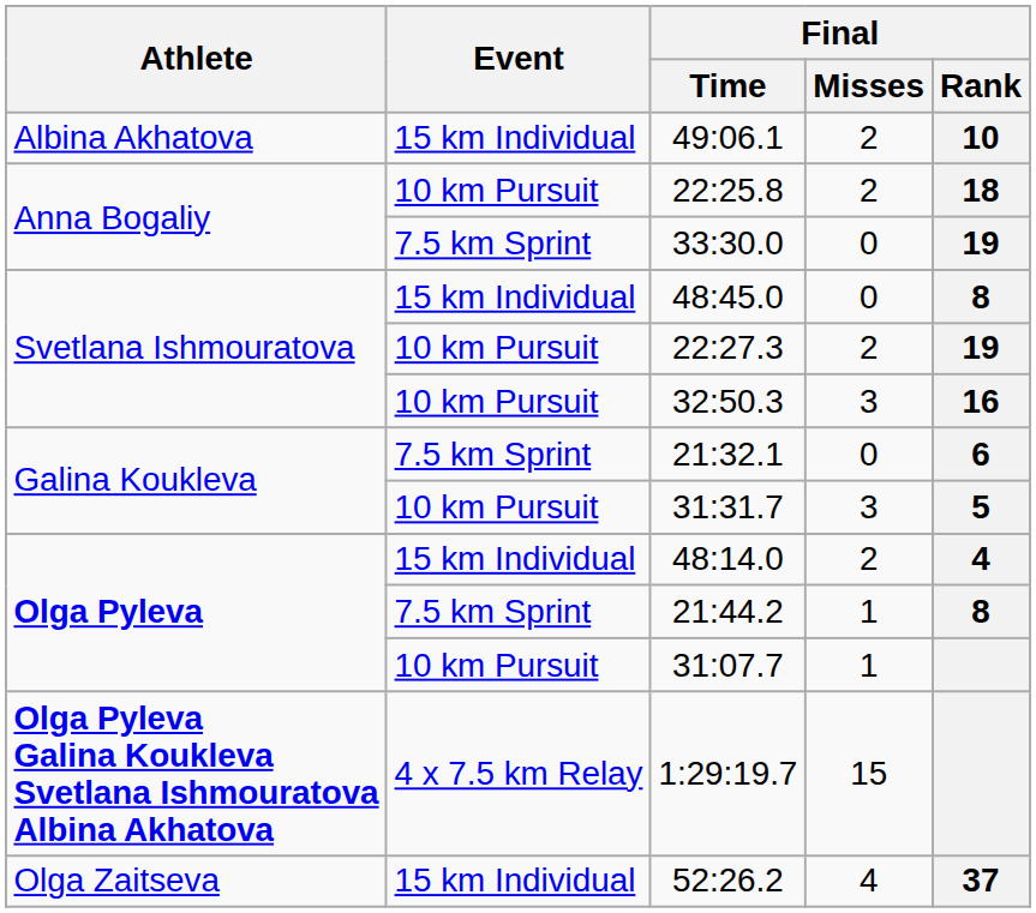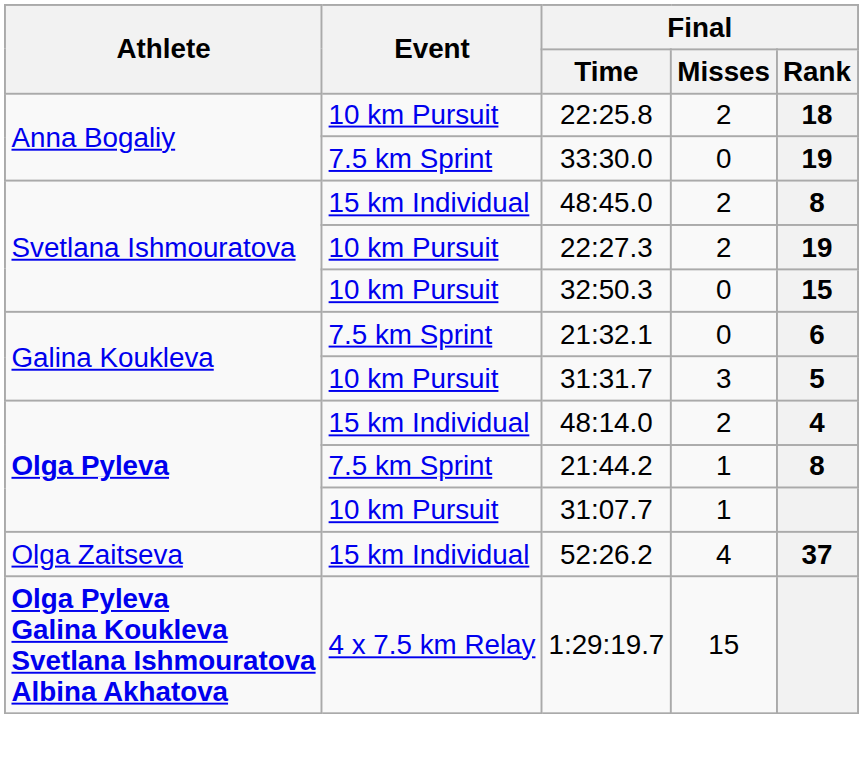- row: Albina Akhatova | 15 km Individual | 49:06.1 | 2 | 10
48:45.0 | Final / Misses: 0 -> 2
32:50.3 | Final / Misses: 3 -> 0
32:50.3 | Final / Rank: 16 -> 15
rows swapped: 52:26.2 <-> 1:29:19.7
